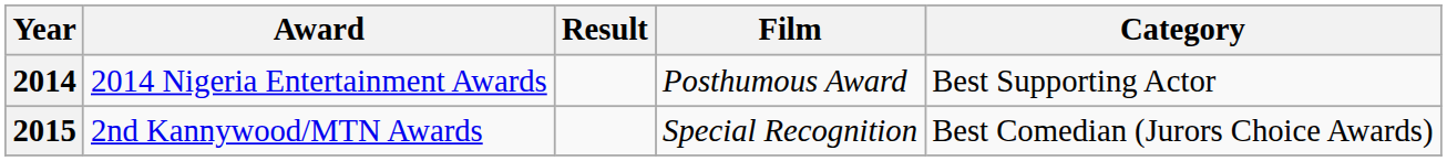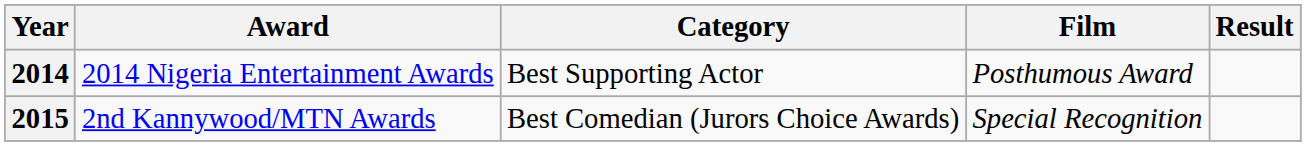columns swapped: Category <-> Result
